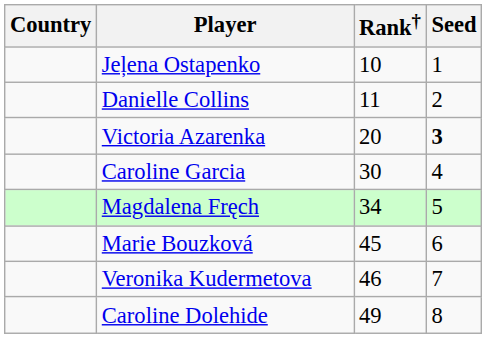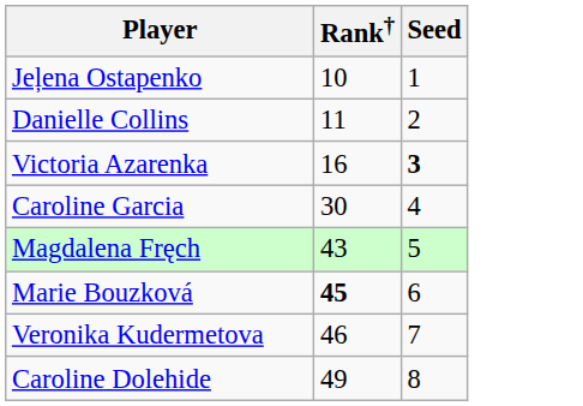- column: Country
Victoria Azarenka | Rank†: 20 -> 16
Magdalena Fręch | Rank†: 34 -> 43
Marie Bouzková | Rank†: normal -> bold
